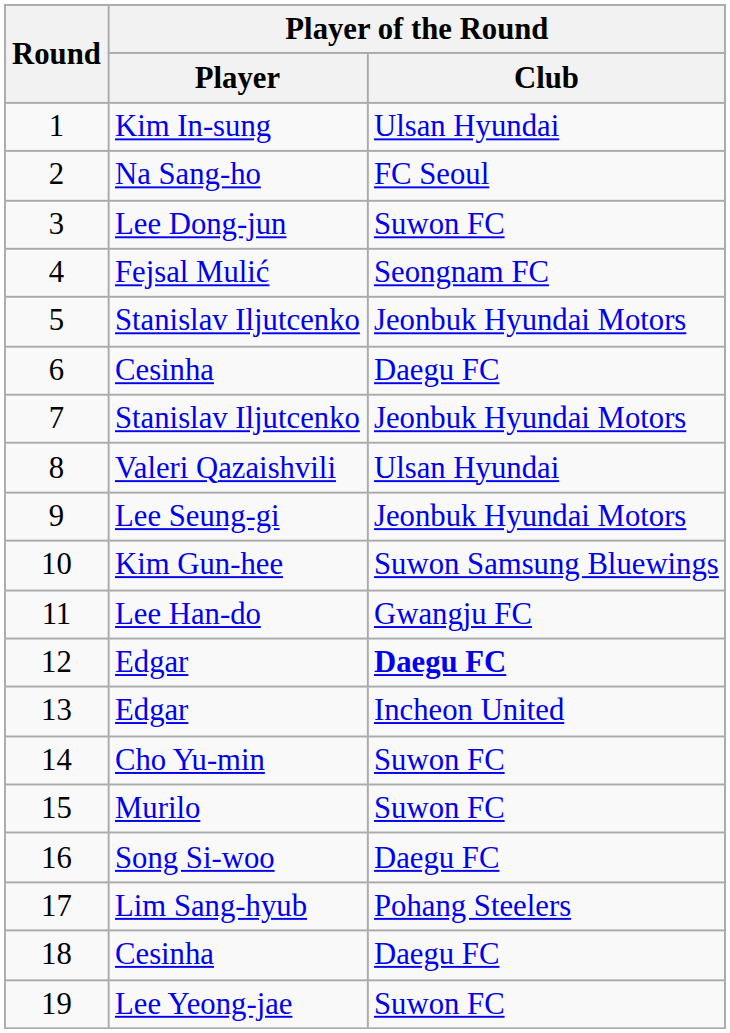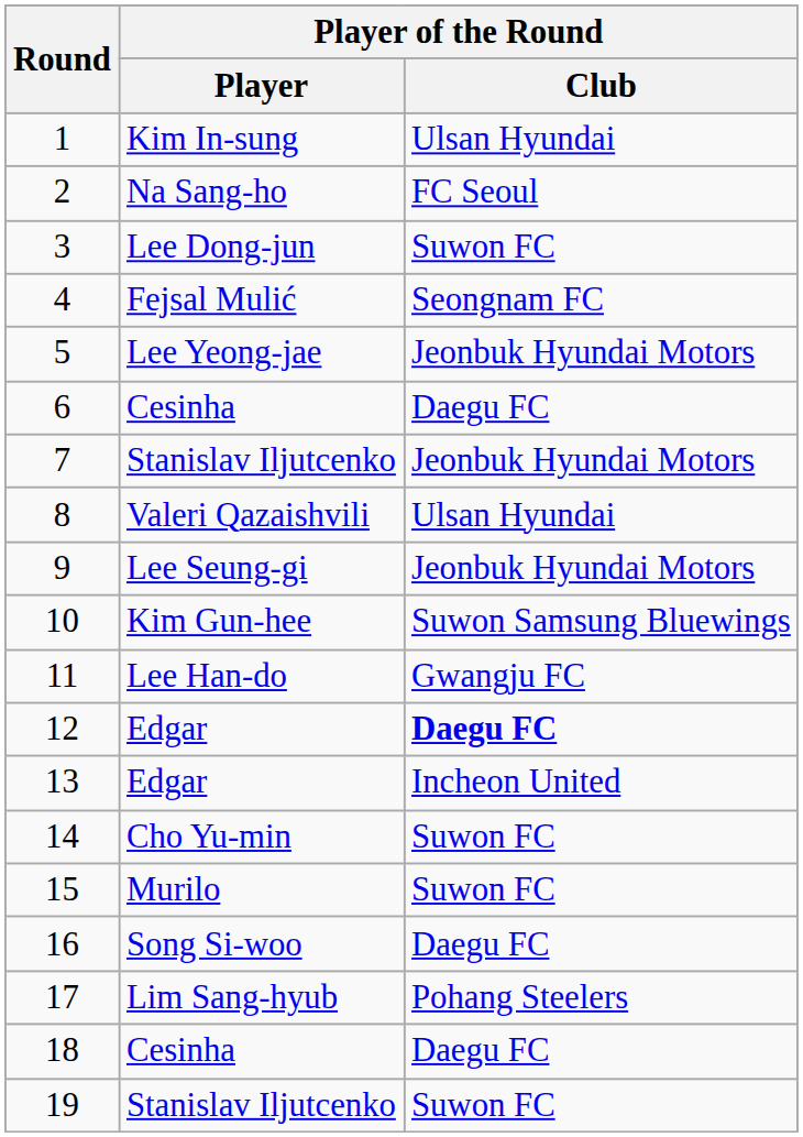5 | Player of the Round / Player: Stanislav Iljutcenko -> Lee Yeong-jae
19 | Player of the Round / Player: Lee Yeong-jae -> Stanislav Iljutcenko
